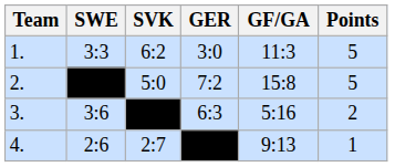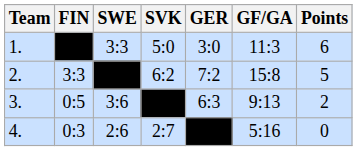+ column: FIN | 3:3 | 0:5 | 0:3
1. | SVK: 6:2 -> 5:0
1. | Points: 5 -> 6
2. | SVK: 5:0 -> 6:2
3. | GF/GA: 5:16 -> 9:13
4. | GF/GA: 9:13 -> 5:16
4. | Points: 1 -> 0
